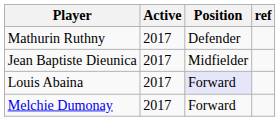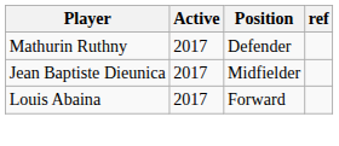Louis Abaina | Position: lavender background -> no background
- row: Melchie Dumonay | 2017 | Forward
